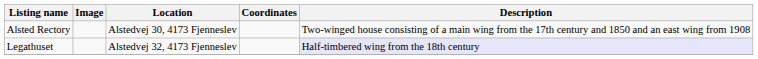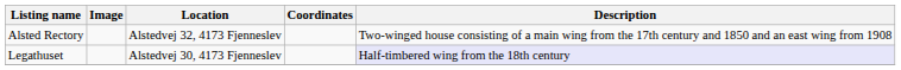Alsted Rectory | Location: Alstedvej 30, 4173 Fjenneslev -> Alstedvej 32, 4173 Fjenneslev
Legathuset | Location: Alstedvej 32, 4173 Fjenneslev -> Alstedvej 30, 4173 Fjenneslev
